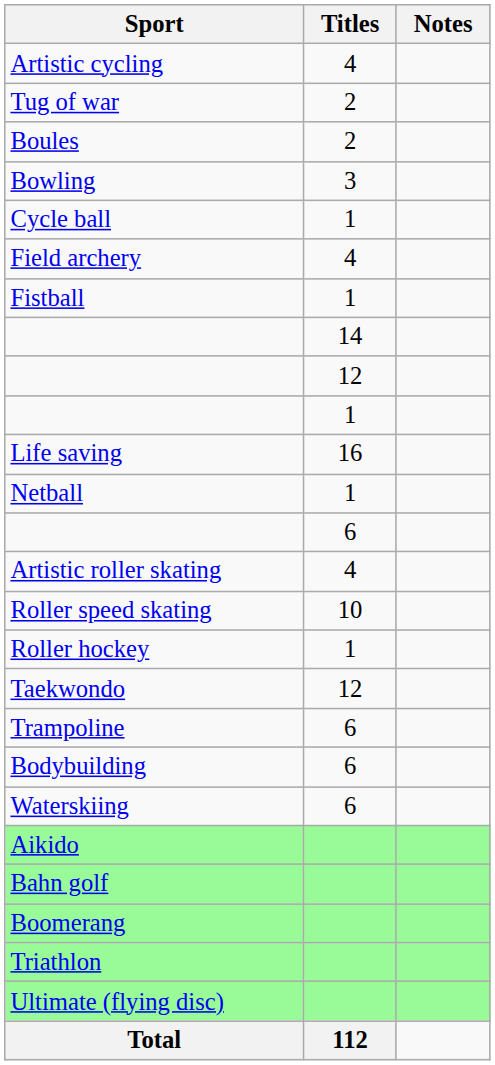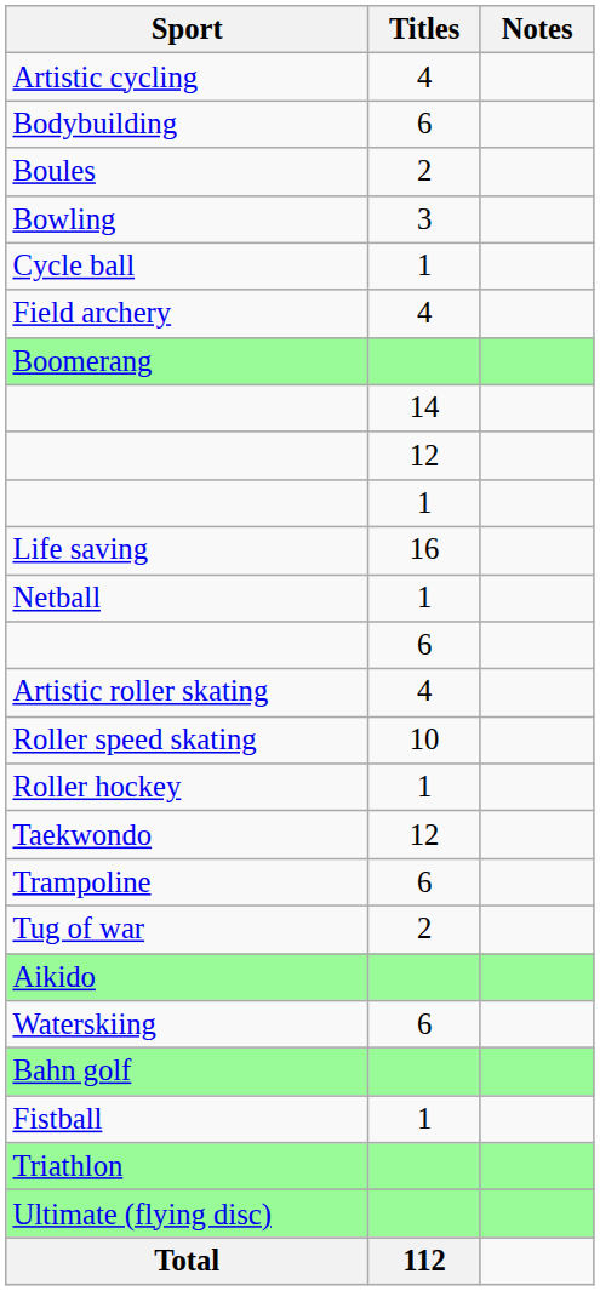rows swapped: Bodybuilding <-> Tug of war
rows swapped: Fistball <-> Boomerang
rows swapped: Waterskiing <-> Aikido
